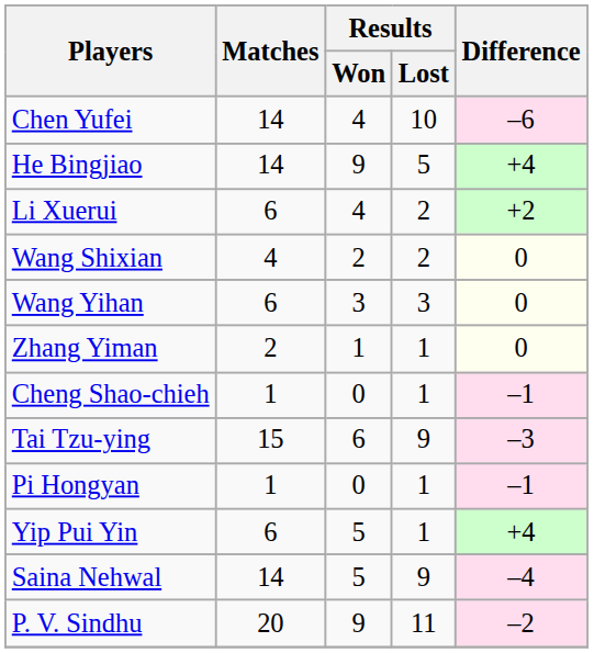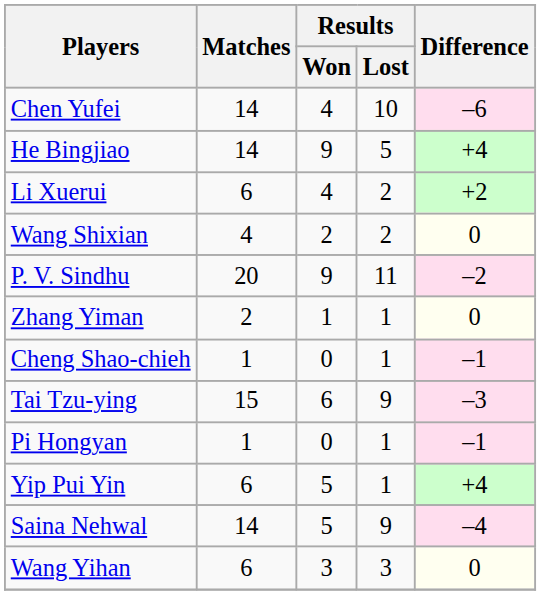rows swapped: Wang Yihan <-> P. V. Sindhu
